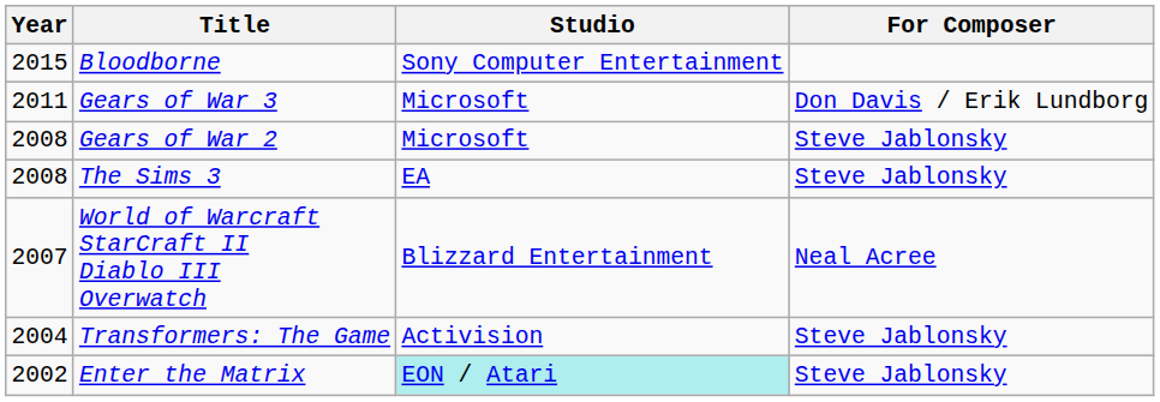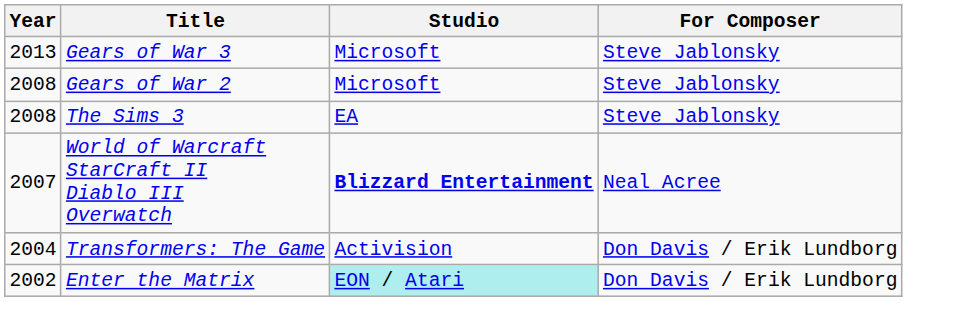- row: 2015 | Bloodborne | Sony Computer Entertainment
Gears of War 3 | Year: 2011 -> 2013
Gears of War 3 | For Composer: Don Davis / Erik Lundborg -> Steve Jablonsky
World of Warcraft StarCraft II Diablo III Overwatch | Studio: normal -> bold
Transformers: The Game | For Composer: Steve Jablonsky -> Don Davis / Erik Lundborg
Enter the Matrix | For Composer: Steve Jablonsky -> Don Davis / Erik Lundborg
